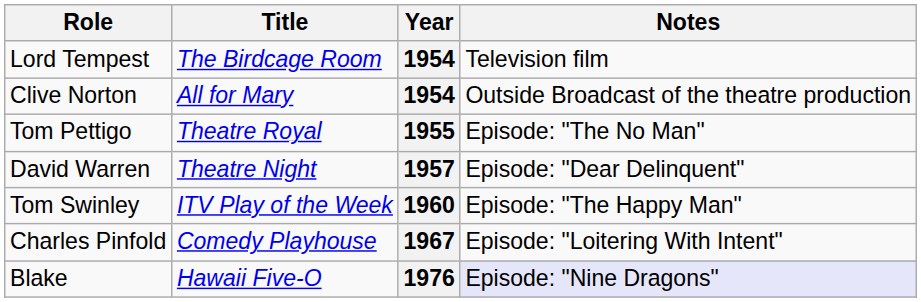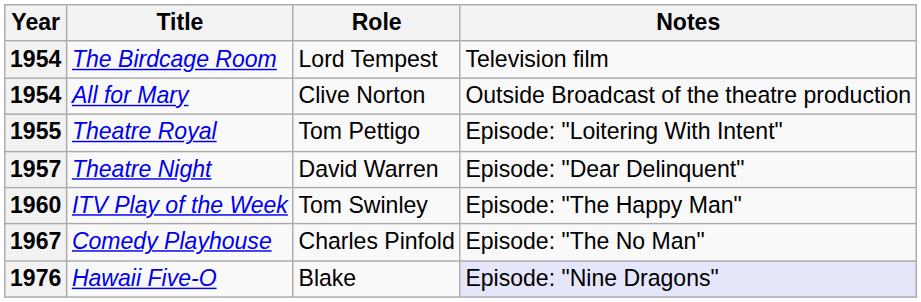columns swapped: Year <-> Role
Theatre Royal | Notes: Episode: "The No Man" -> Episode: "Loitering With Intent"
Comedy Playhouse | Notes: Episode: "Loitering With Intent" -> Episode: "The No Man"
